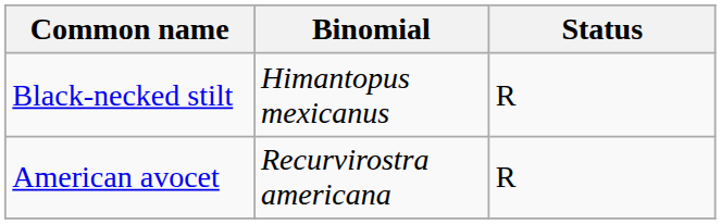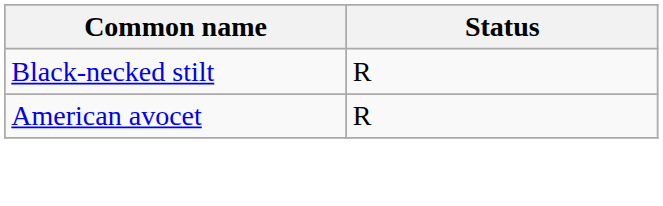- column: Binomial | Himantopus mexicanus | Recurvirostra americana
